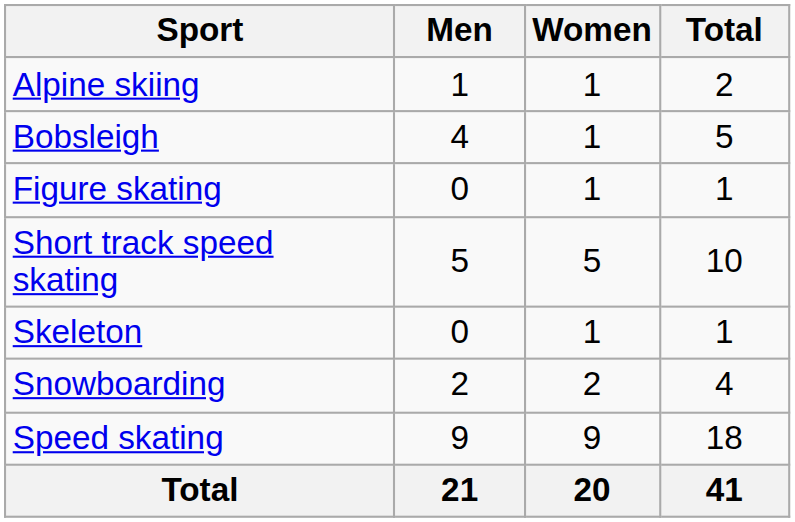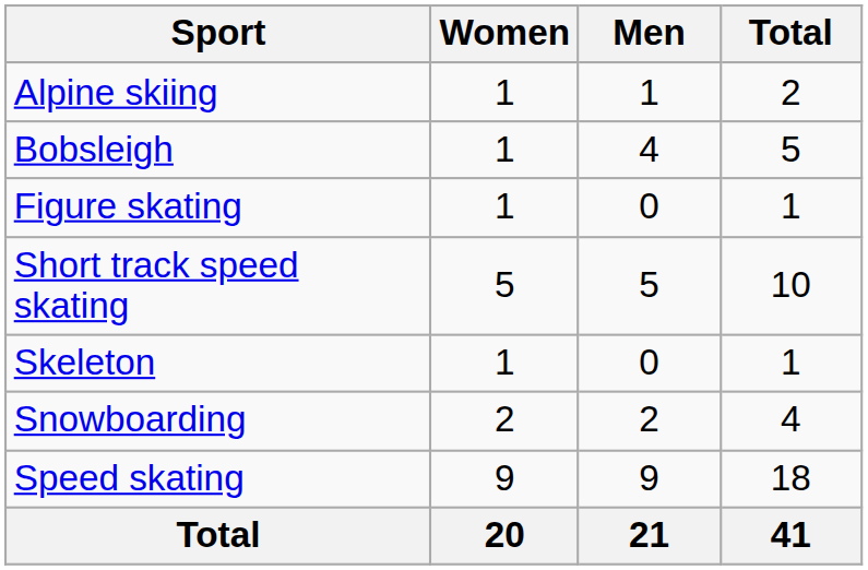columns swapped: Men <-> Women
